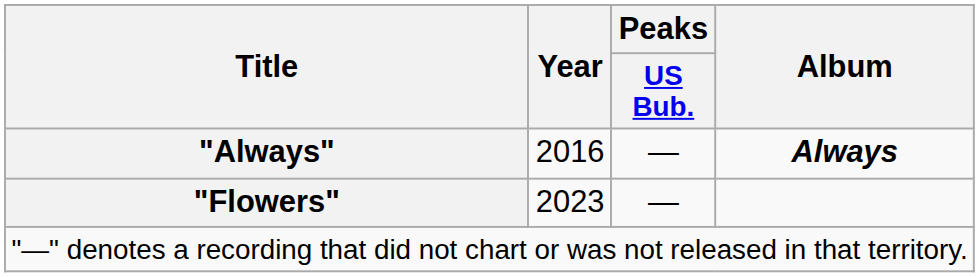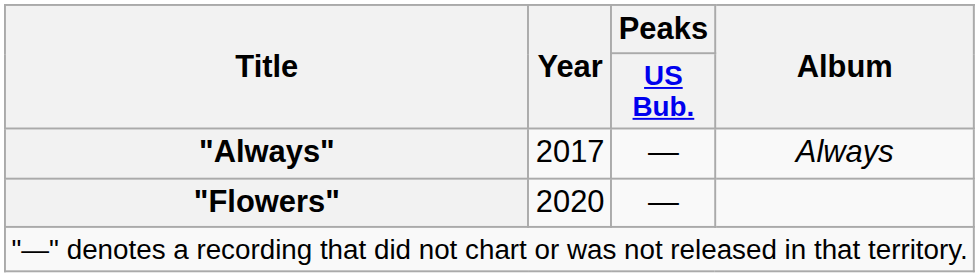"Always" | Year: 2016 -> 2017
"Always" | Album: bold -> normal
"Flowers" | Year: 2023 -> 2020
